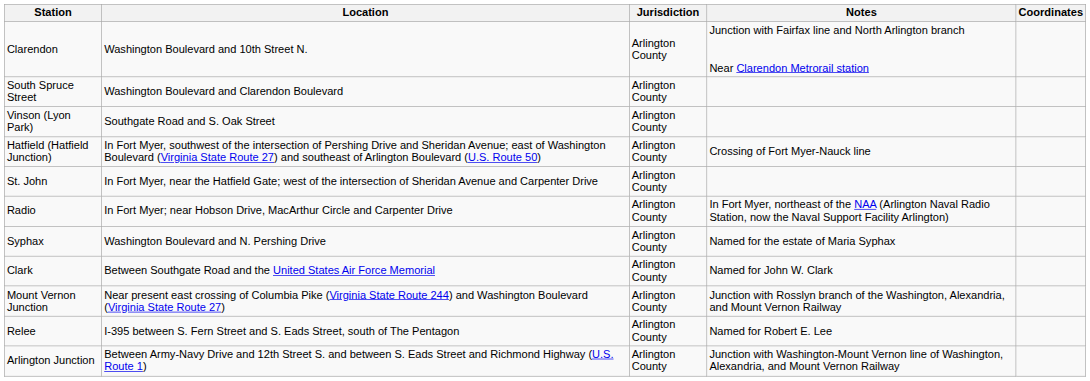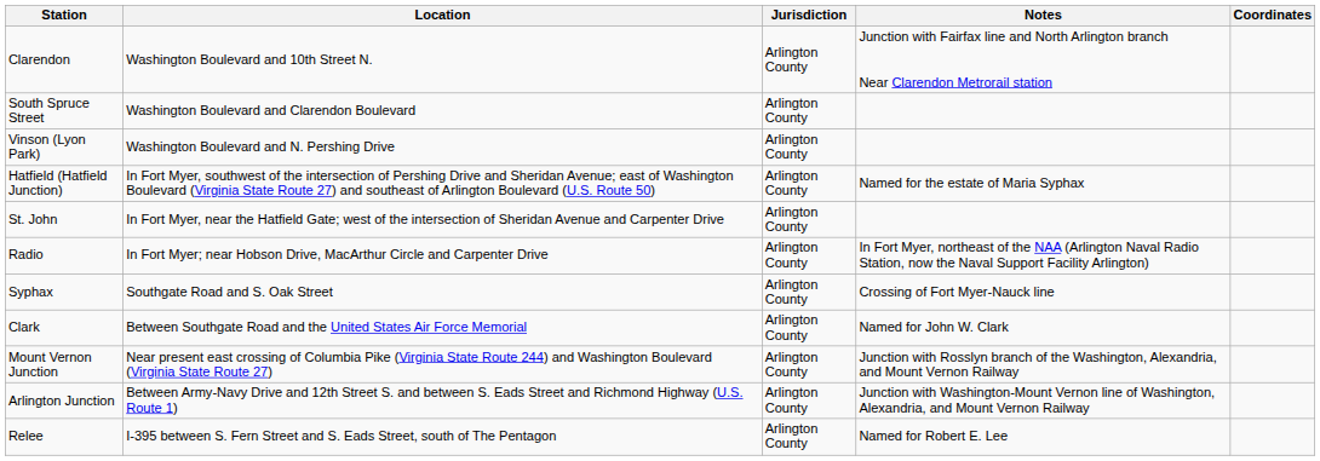Vinson (Lyon Park) | Location: Southgate Road and S. Oak Street -> Washington Boulevard and N. Pershing Drive
Hatfield (Hatfield Junction) | Notes: Crossing of Fort Myer-Nauck line -> Named for the estate of Maria Syphax
Syphax | Location: Washington Boulevard and N. Pershing Drive -> Southgate Road and S. Oak Street
Syphax | Notes: Named for the estate of Maria Syphax -> Crossing of Fort Myer-Nauck line
rows swapped: Relee <-> Arlington Junction
